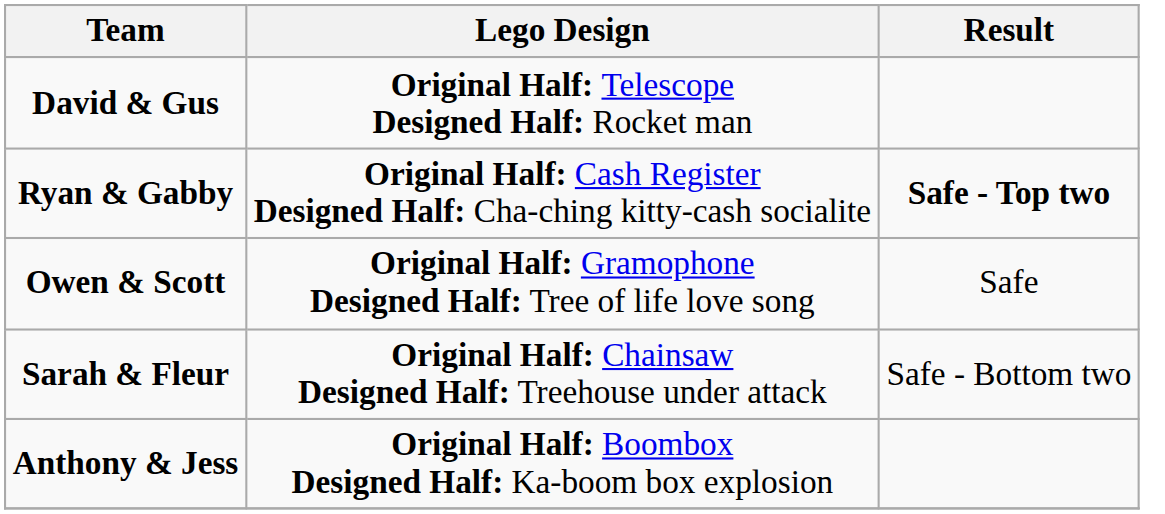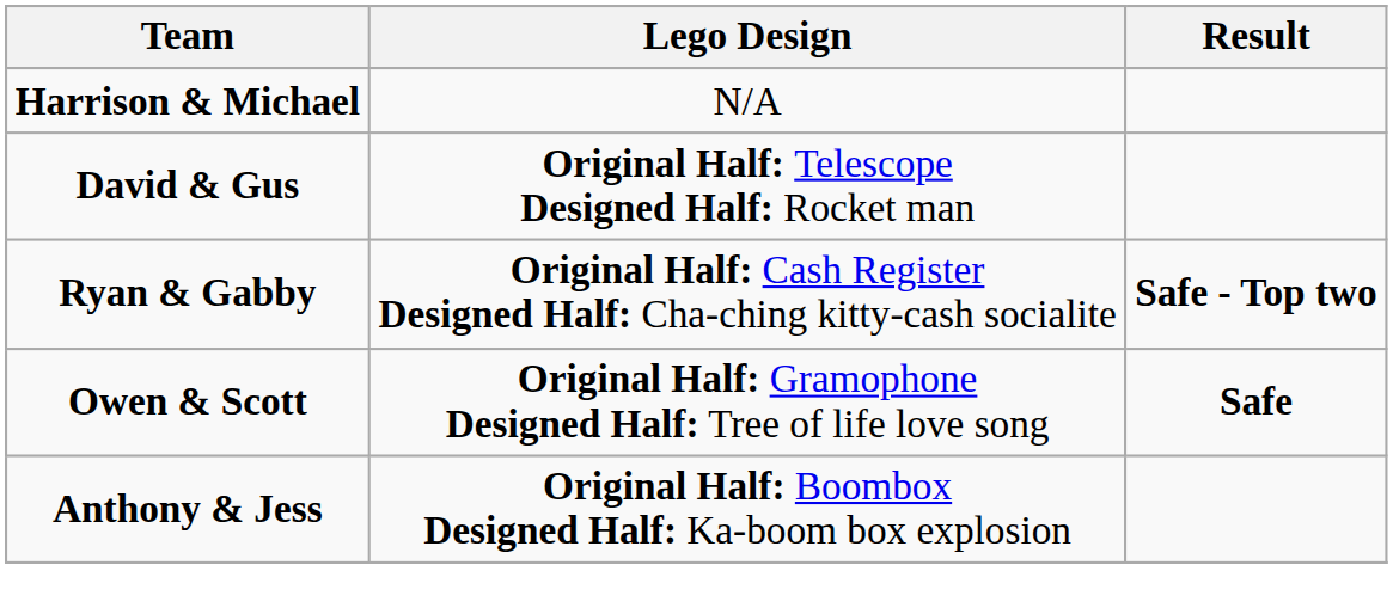+ row: Harrison & Michael | N/A
Owen & Scott | Result: normal -> bold
- row: Sarah & Fleur | Original Half: Chainsaw Designed Half: Treehouse under attack | Safe - Bottom two
